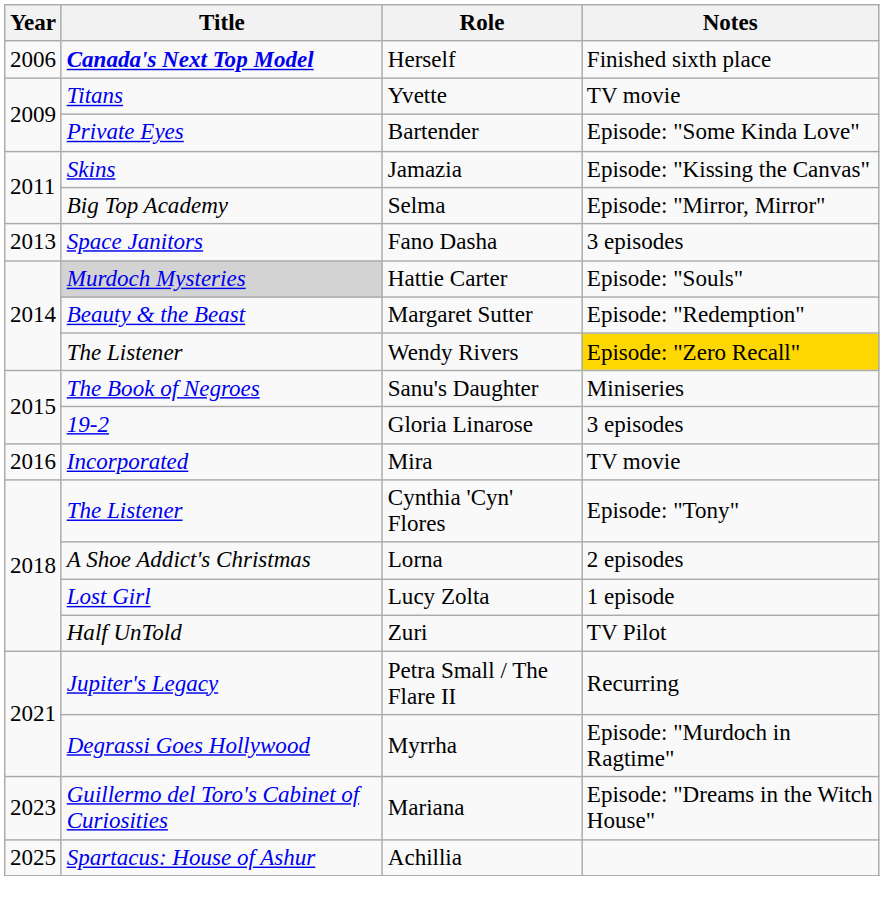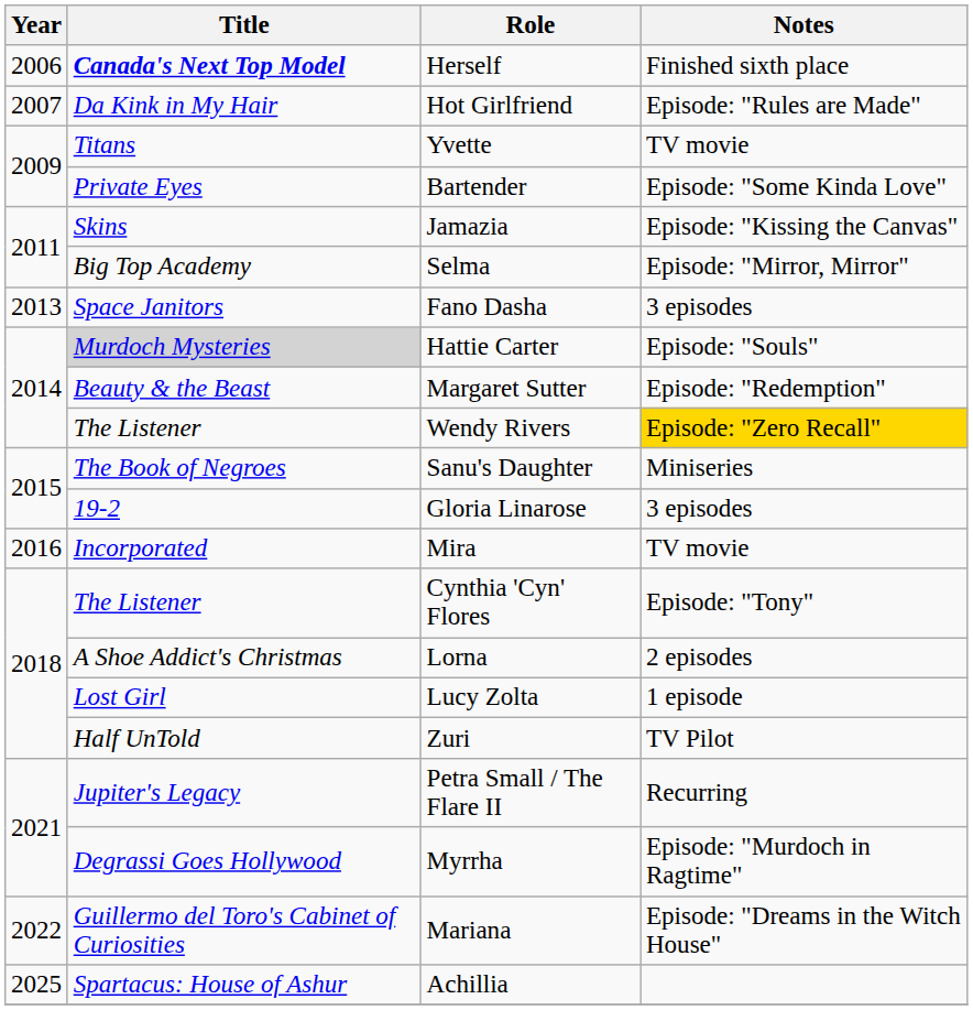+ row: 2007 | Da Kink in My Hair | Hot Girlfriend | Episode: "Rules are Made"
Mariana | Year: 2023 -> 2022
